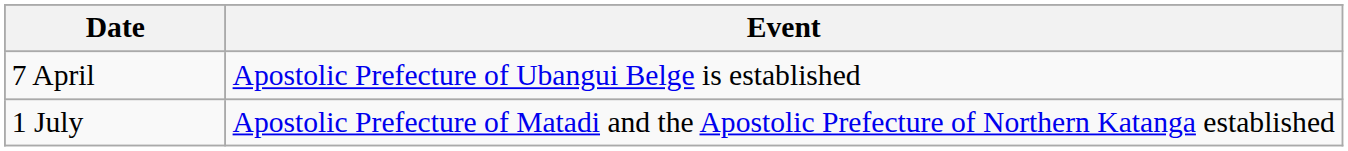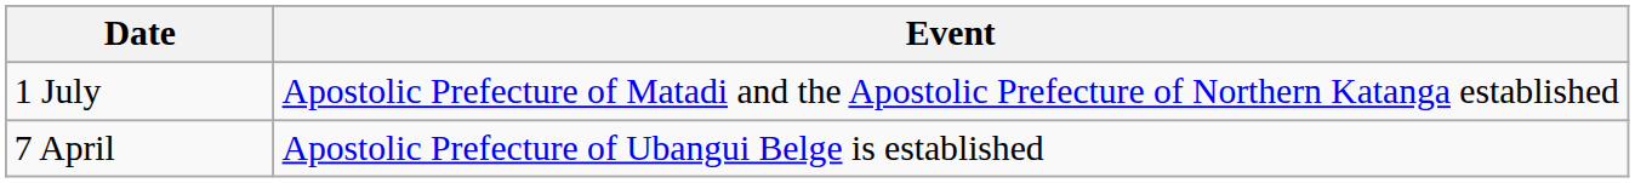rows swapped: 7 April <-> 1 July
